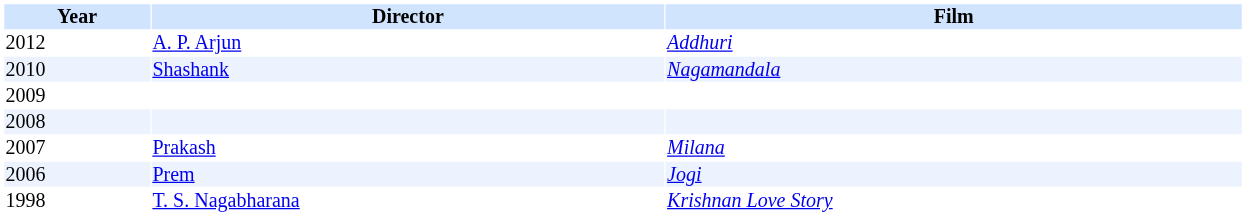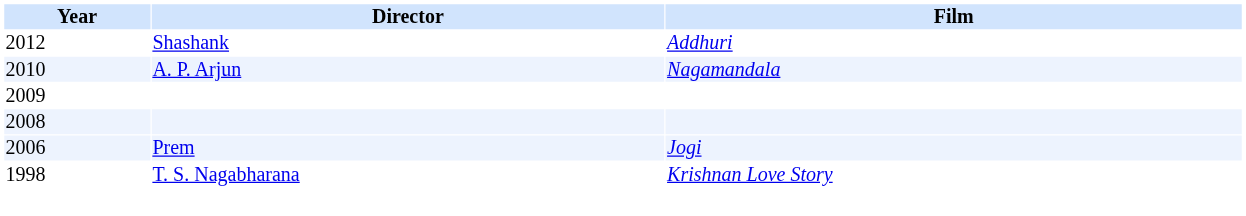2012 | Director: A. P. Arjun -> Shashank
2010 | Director: Shashank -> A. P. Arjun
- row: 2007 | Prakash | Milana
